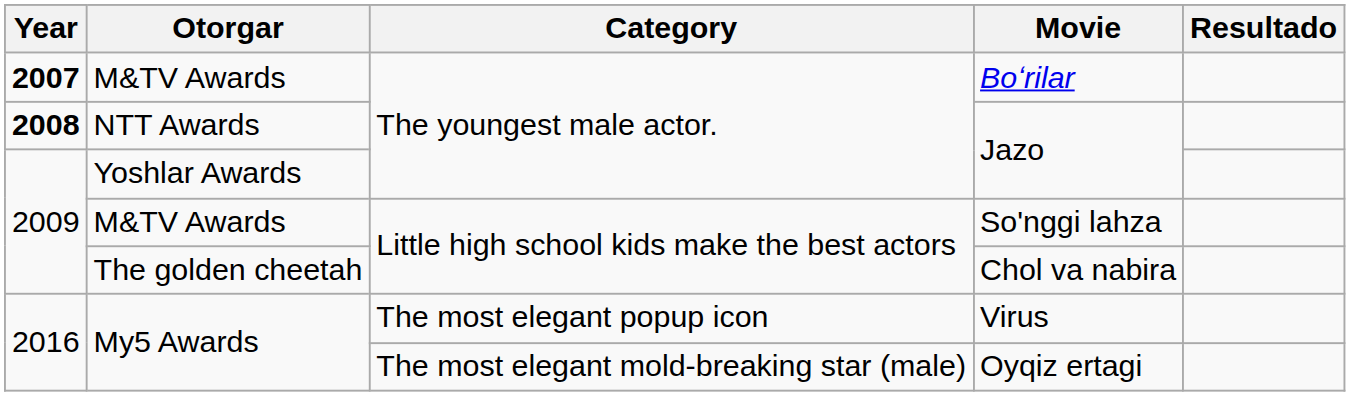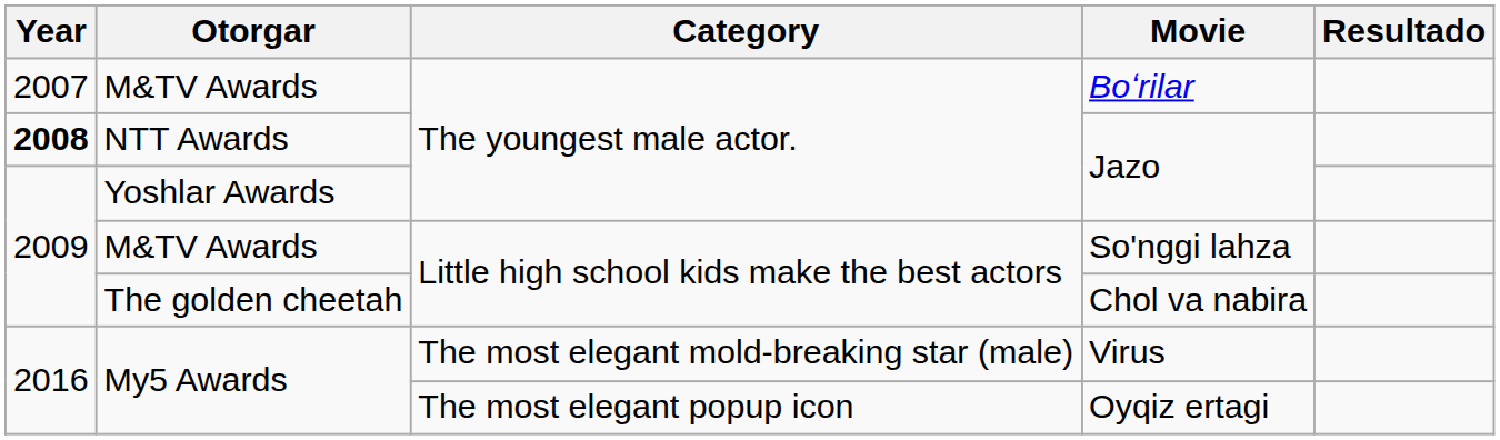Boʻrilar | Year: bold -> normal
Virus | Category: The most elegant popup icon -> The most elegant mold-breaking star (male)
Oyqiz ertagi | Category: The most elegant mold-breaking star (male) -> The most elegant popup icon
